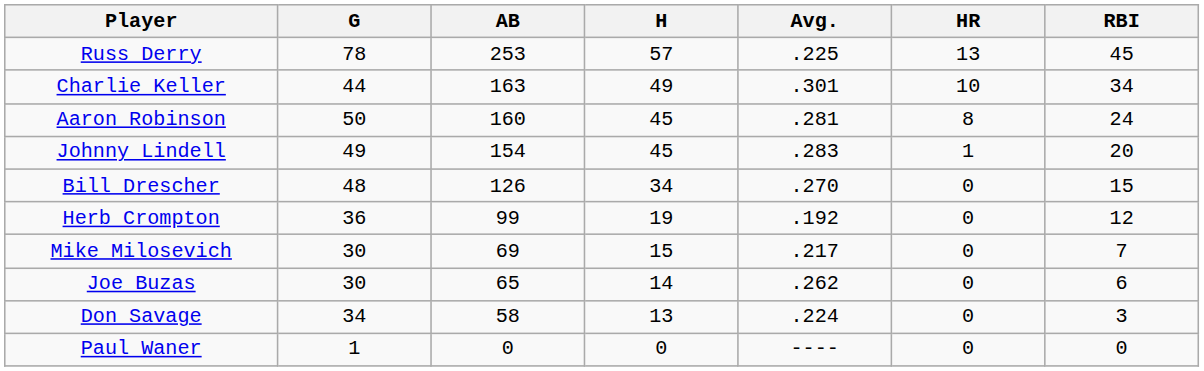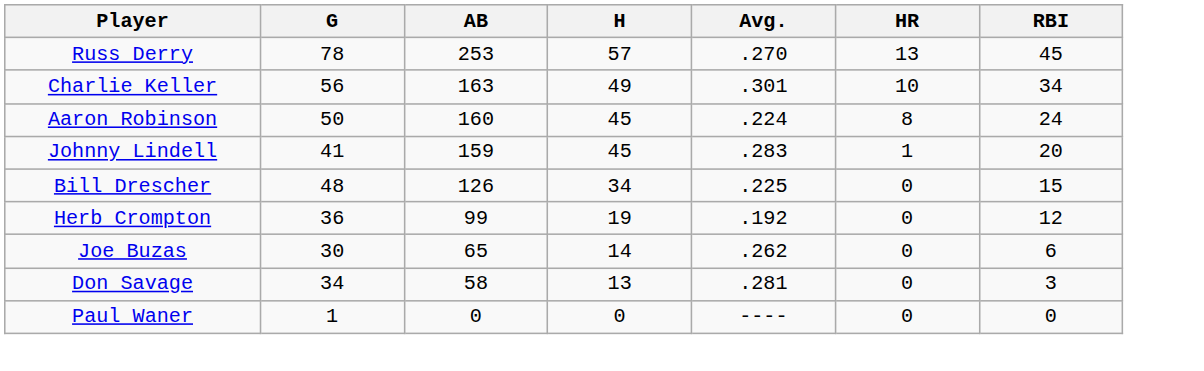Russ Derry | Avg.: .225 -> .270
Charlie Keller | G: 44 -> 56
Aaron Robinson | Avg.: .281 -> .224
Johnny Lindell | G: 49 -> 41
Johnny Lindell | AB: 154 -> 159
Bill Drescher | Avg.: .270 -> .225
- row: Mike Milosevich | 30 | 69 | 15 | .217 | 0 | 7
Don Savage | Avg.: .224 -> .281
